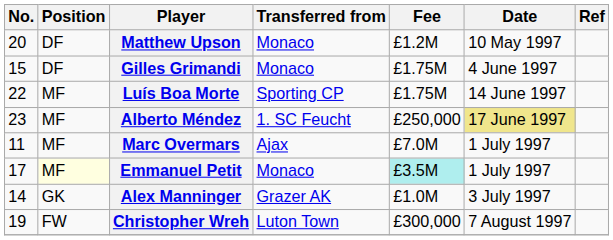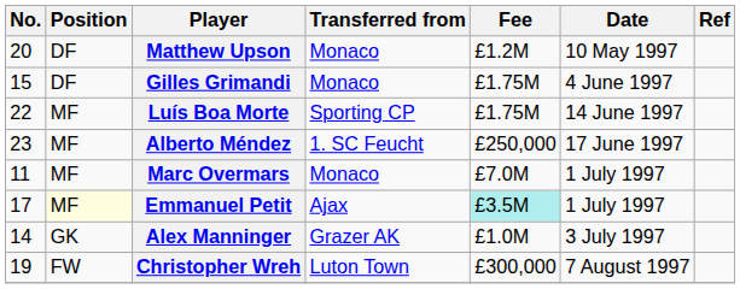Alberto Méndez | Date: khaki background -> no background
Marc Overmars | Transferred from: Ajax -> Monaco
Emmanuel Petit | Transferred from: Monaco -> Ajax
